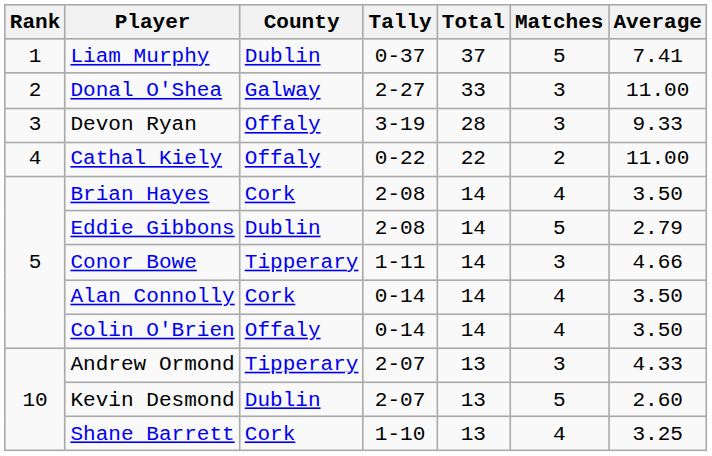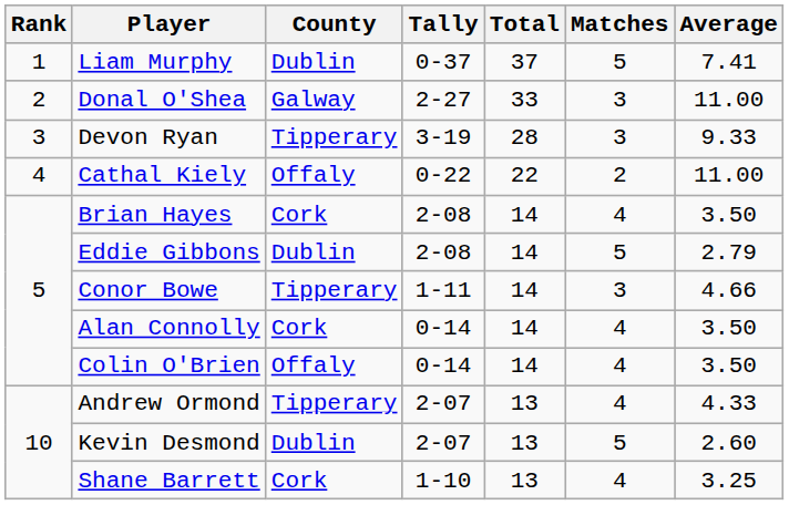Devon Ryan | County: Offaly -> Tipperary
Andrew Ormond | Matches: 3 -> 4
